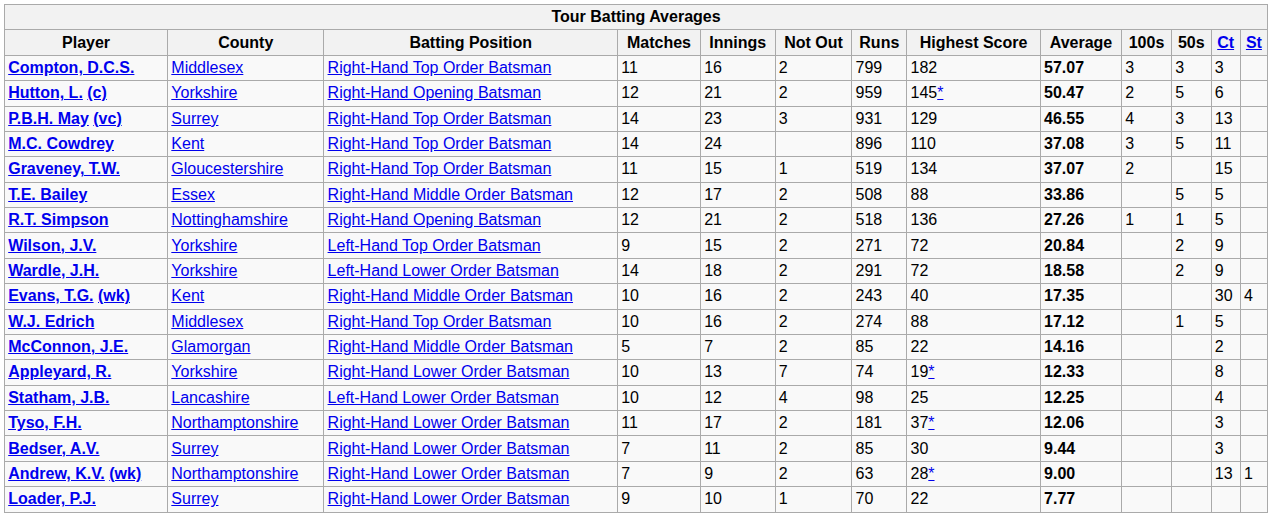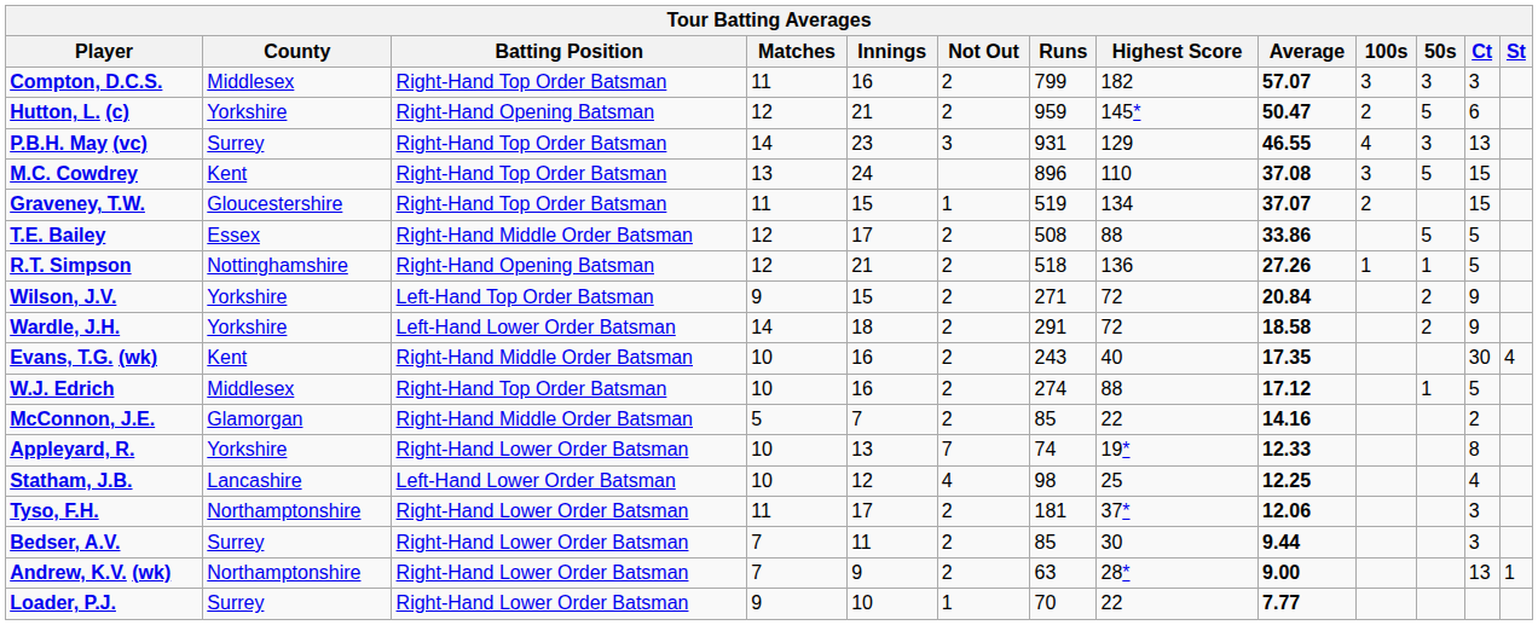M.C. Cowdrey | Matches: 14 -> 13
M.C. Cowdrey | Ct: 11 -> 15
